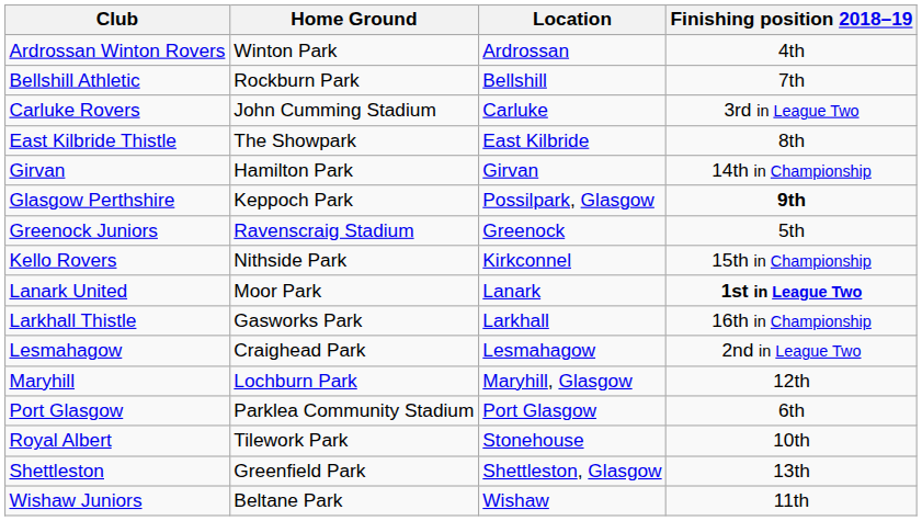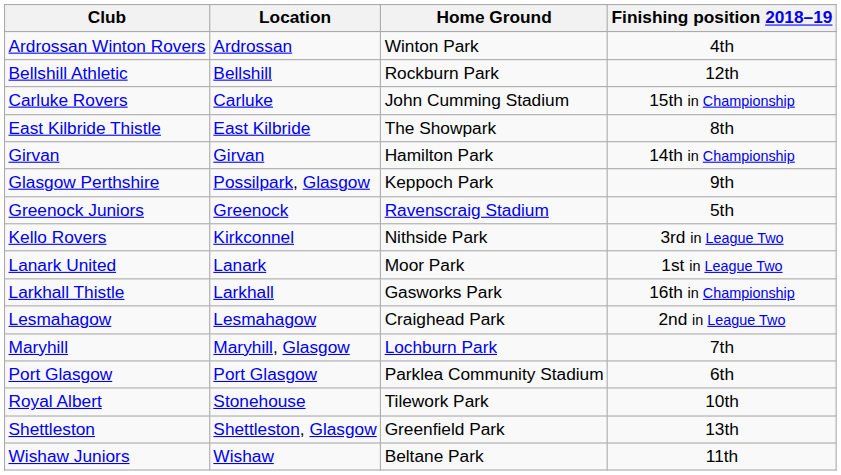columns swapped: Location <-> Home Ground
Bellshill Athletic | Finishing position 2018–19: 7th -> 12th
Carluke Rovers | Finishing position 2018–19: 3rd in League Two -> 15th in Championship
Glasgow Perthshire | Finishing position 2018–19: bold -> normal
Kello Rovers | Finishing position 2018–19: 15th in Championship -> 3rd in League Two
Lanark United | Finishing position 2018–19: bold -> normal
Maryhill | Finishing position 2018–19: 12th -> 7th
